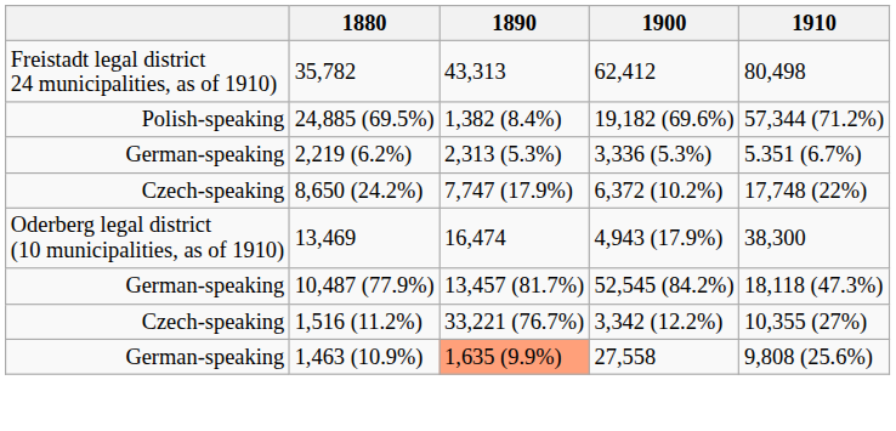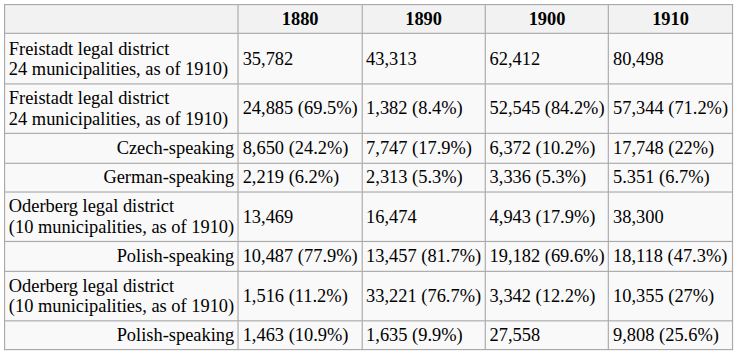24,885 (69.5%) | column 1: Polish-speaking -> Freistadt legal district 24 municipalities, as of 1910)
24,885 (69.5%) | 1900: 19,182 (69.6%) -> 52,545 (84.2%)
rows swapped: 8,650 (24.2%) <-> 2,219 (6.2%)
10,487 (77.9%) | column 1: German-speaking -> Polish-speaking
10,487 (77.9%) | 1900: 52,545 (84.2%) -> 19,182 (69.6%)
1,516 (11.2%) | column 1: Czech-speaking -> Oderberg legal district (10 municipalities, as of 1910)
1,463 (10.9%) | column 1: German-speaking -> Polish-speaking
1,463 (10.9%) | 1890: lightsalmon background -> no background
